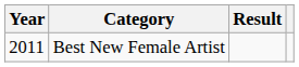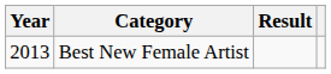Best New Female Artist | Year: 2011 -> 2013
